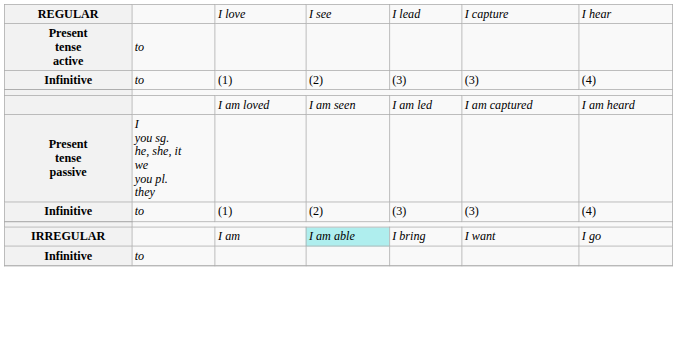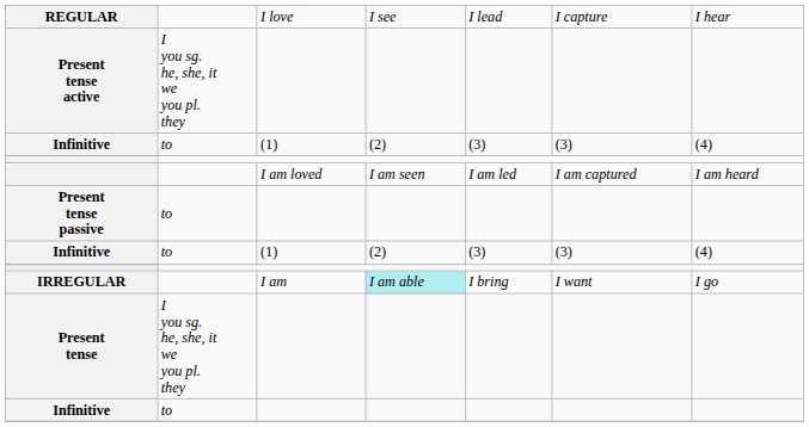Present tense active | column 2: to -> I you sg. he, she, it we you pl. they
Present tense passive | column 2: I you sg. he, she, it we you pl. they -> to
+ row: Present tense | I you sg. he, she, it we you pl. they
